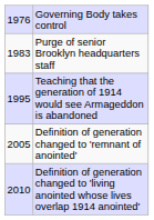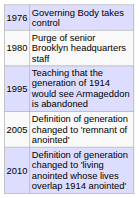Purge of senior Brooklyn headquarters staff | column 1: 1983 -> 1980
